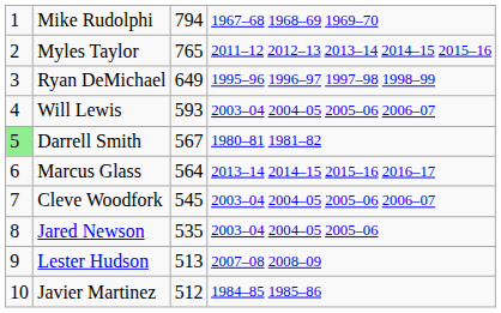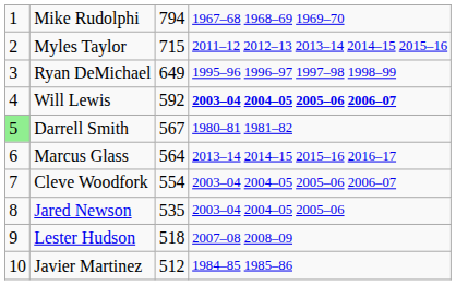Myles Taylor | column 3: 765 -> 715
Will Lewis | column 3: 593 -> 592
Will Lewis | column 4: normal -> bold
Cleve Woodfork | column 3: 545 -> 554
Lester Hudson | column 3: 513 -> 518
